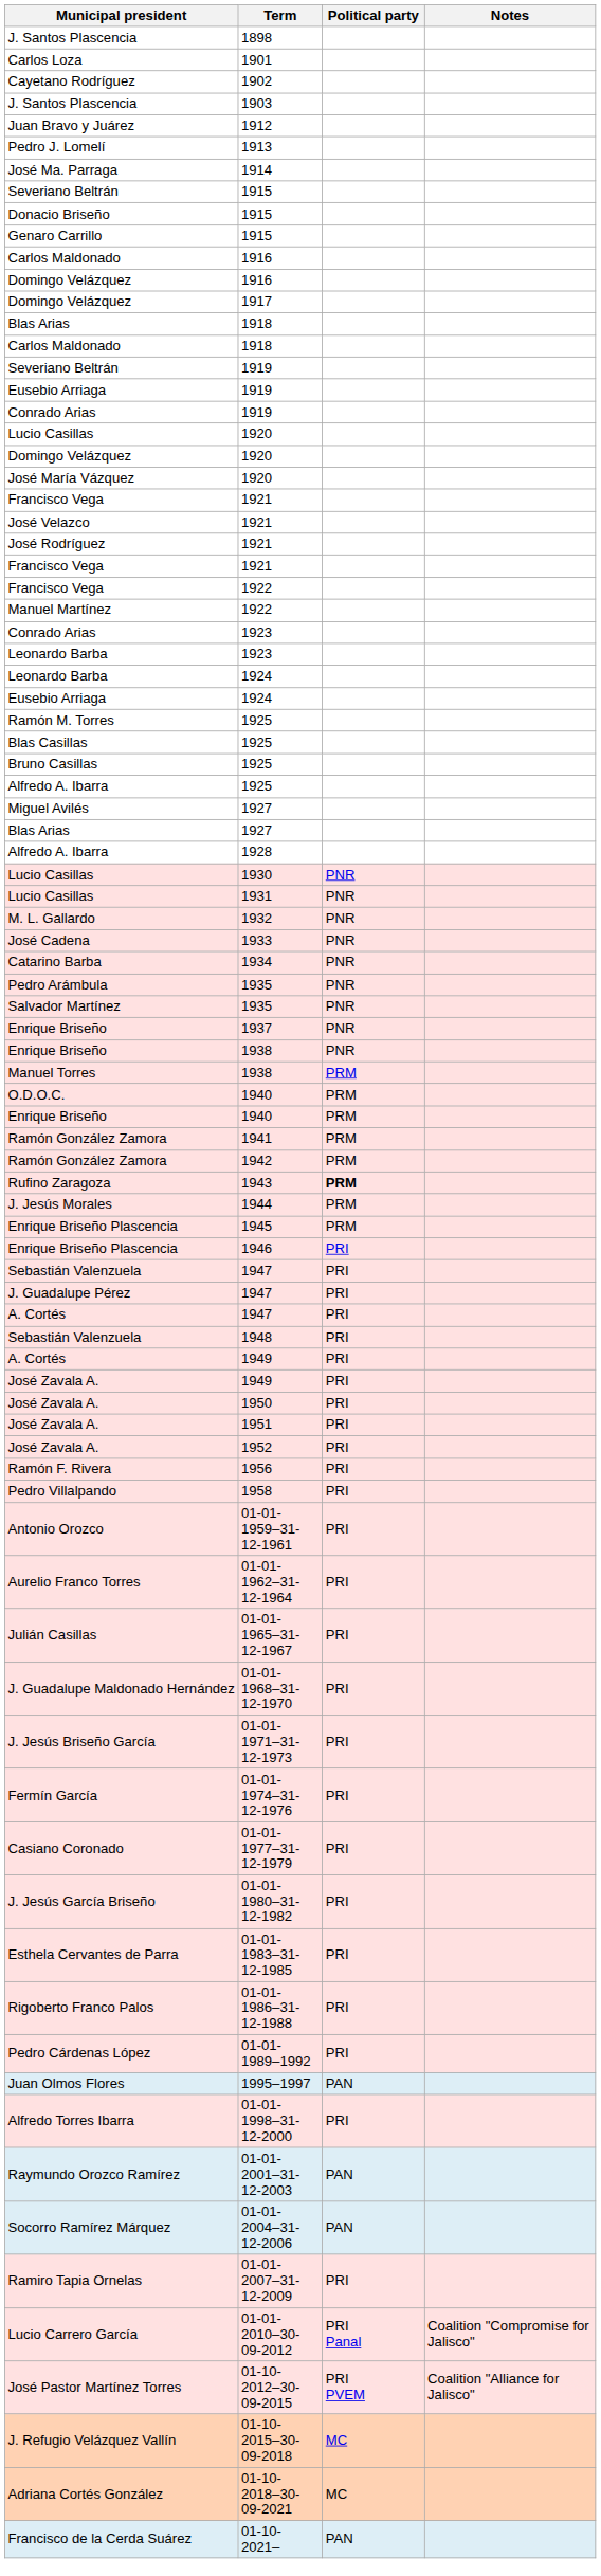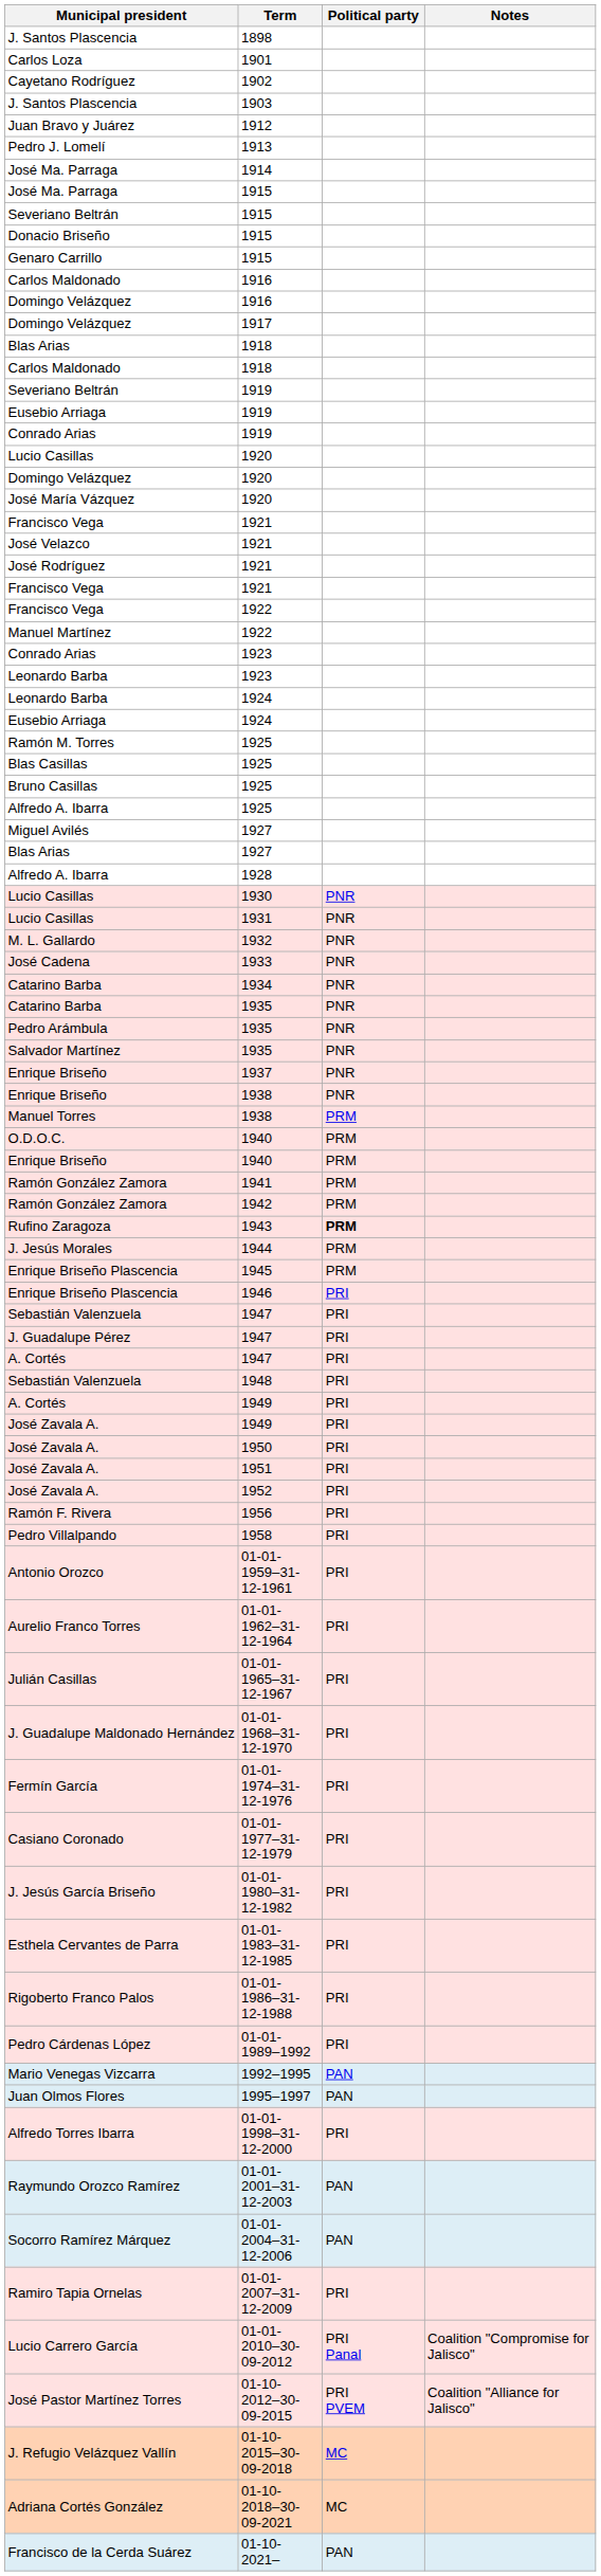+ row: José Ma. Parraga | 1915
+ row: Catarino Barba | 1935 | PNR
- row: J. Jesús Briseño García | 01-01-1971–31-12-1973 | PRI
+ row: Mario Venegas Vizcarra | 1992–1995 | PAN
